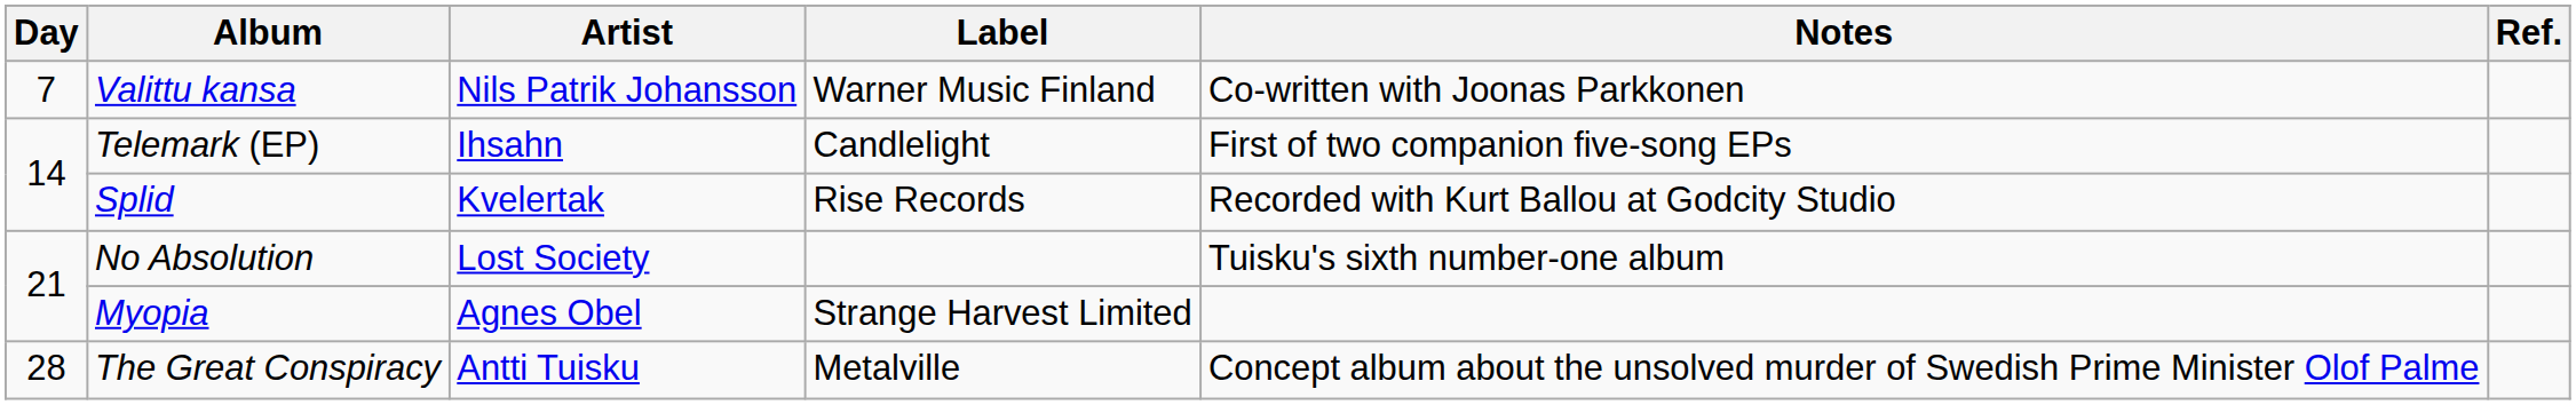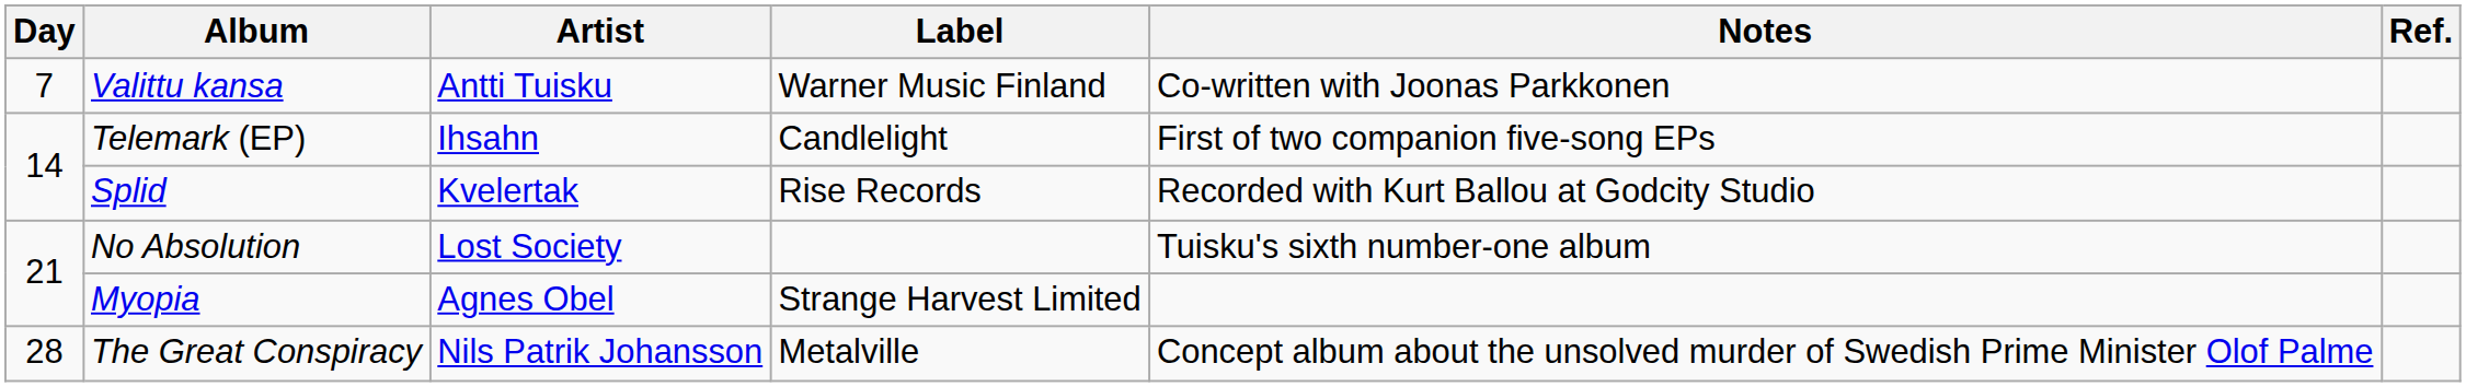Valittu kansa | Artist: Nils Patrik Johansson -> Antti Tuisku
The Great Conspiracy | Artist: Antti Tuisku -> Nils Patrik Johansson
